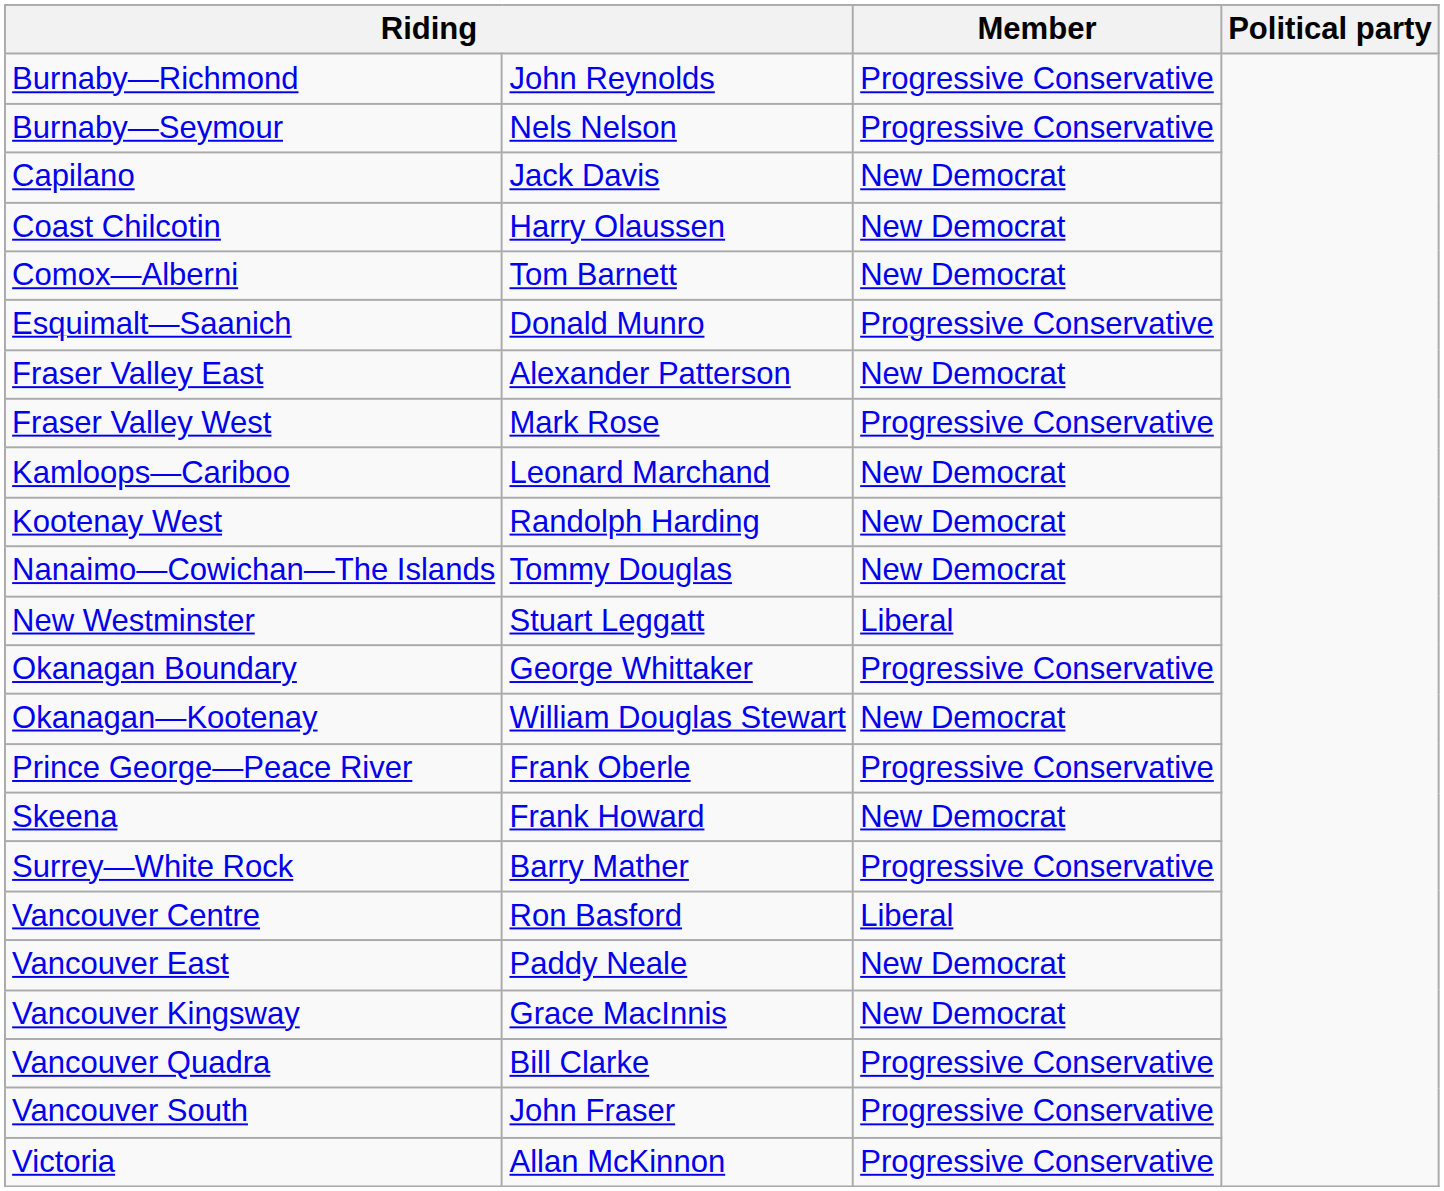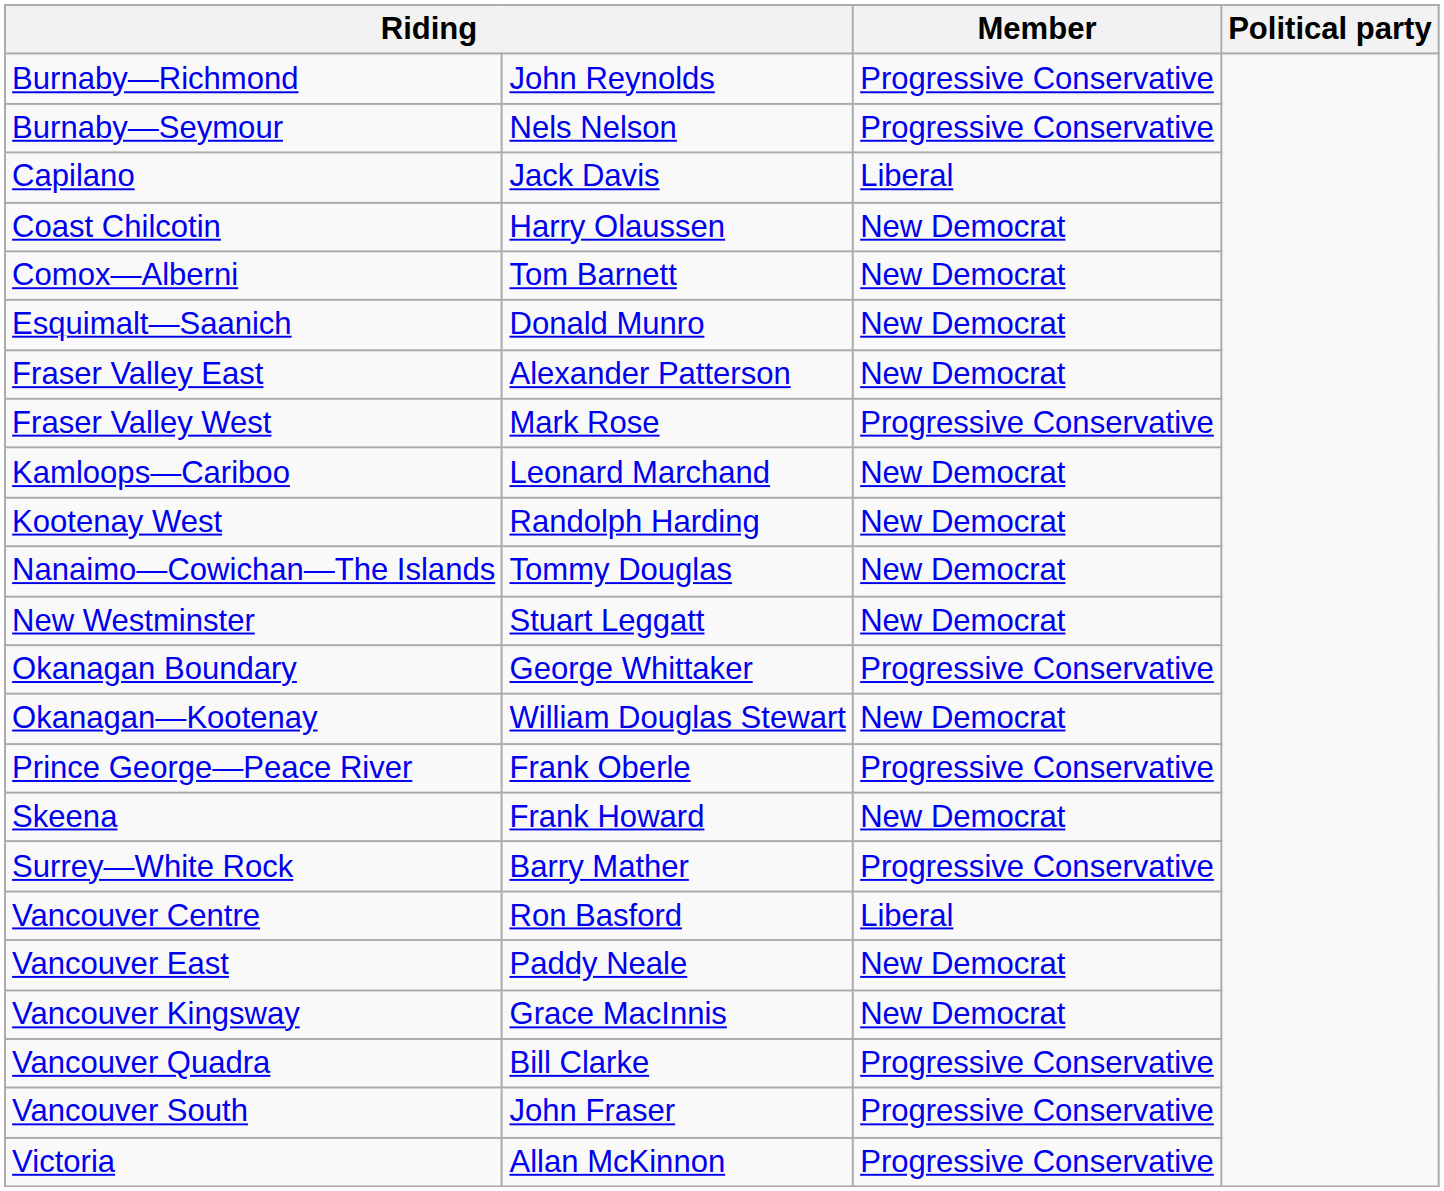Capilano | Member: New Democrat -> Liberal
Esquimalt—Saanich | Member: Progressive Conservative -> New Democrat
New Westminster | Member: Liberal -> New Democrat
